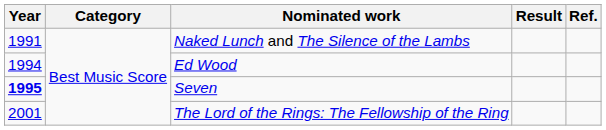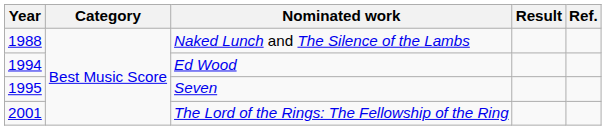Naked Lunch and The Silence of the Lambs | Year: 1991 -> 1988
Seven | Year: bold -> normal
